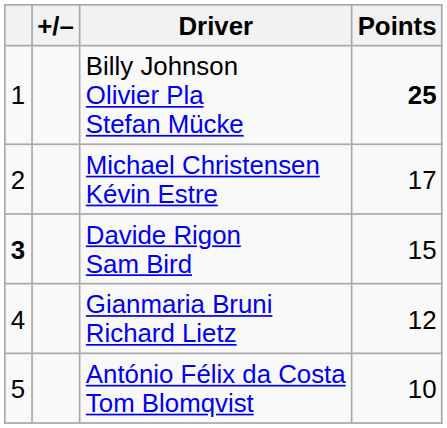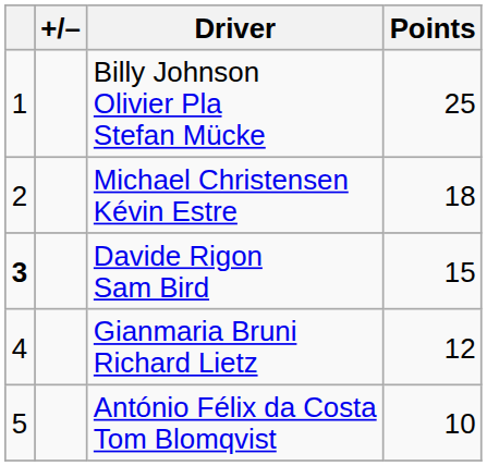Billy Johnson Olivier Pla Stefan Mücke | Points: bold -> normal
Michael Christensen Kévin Estre | Points: 17 -> 18
